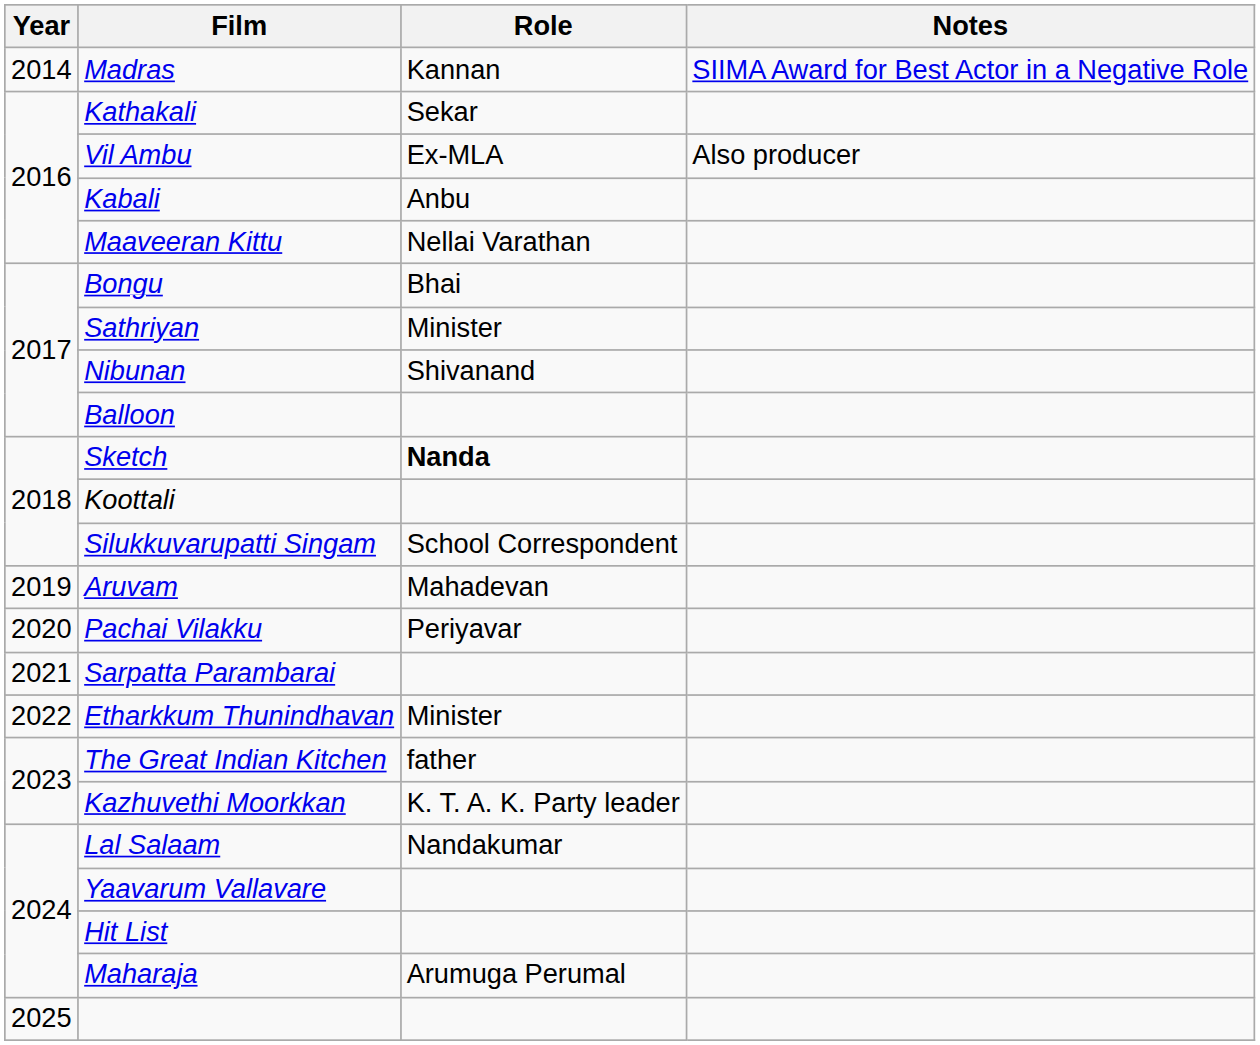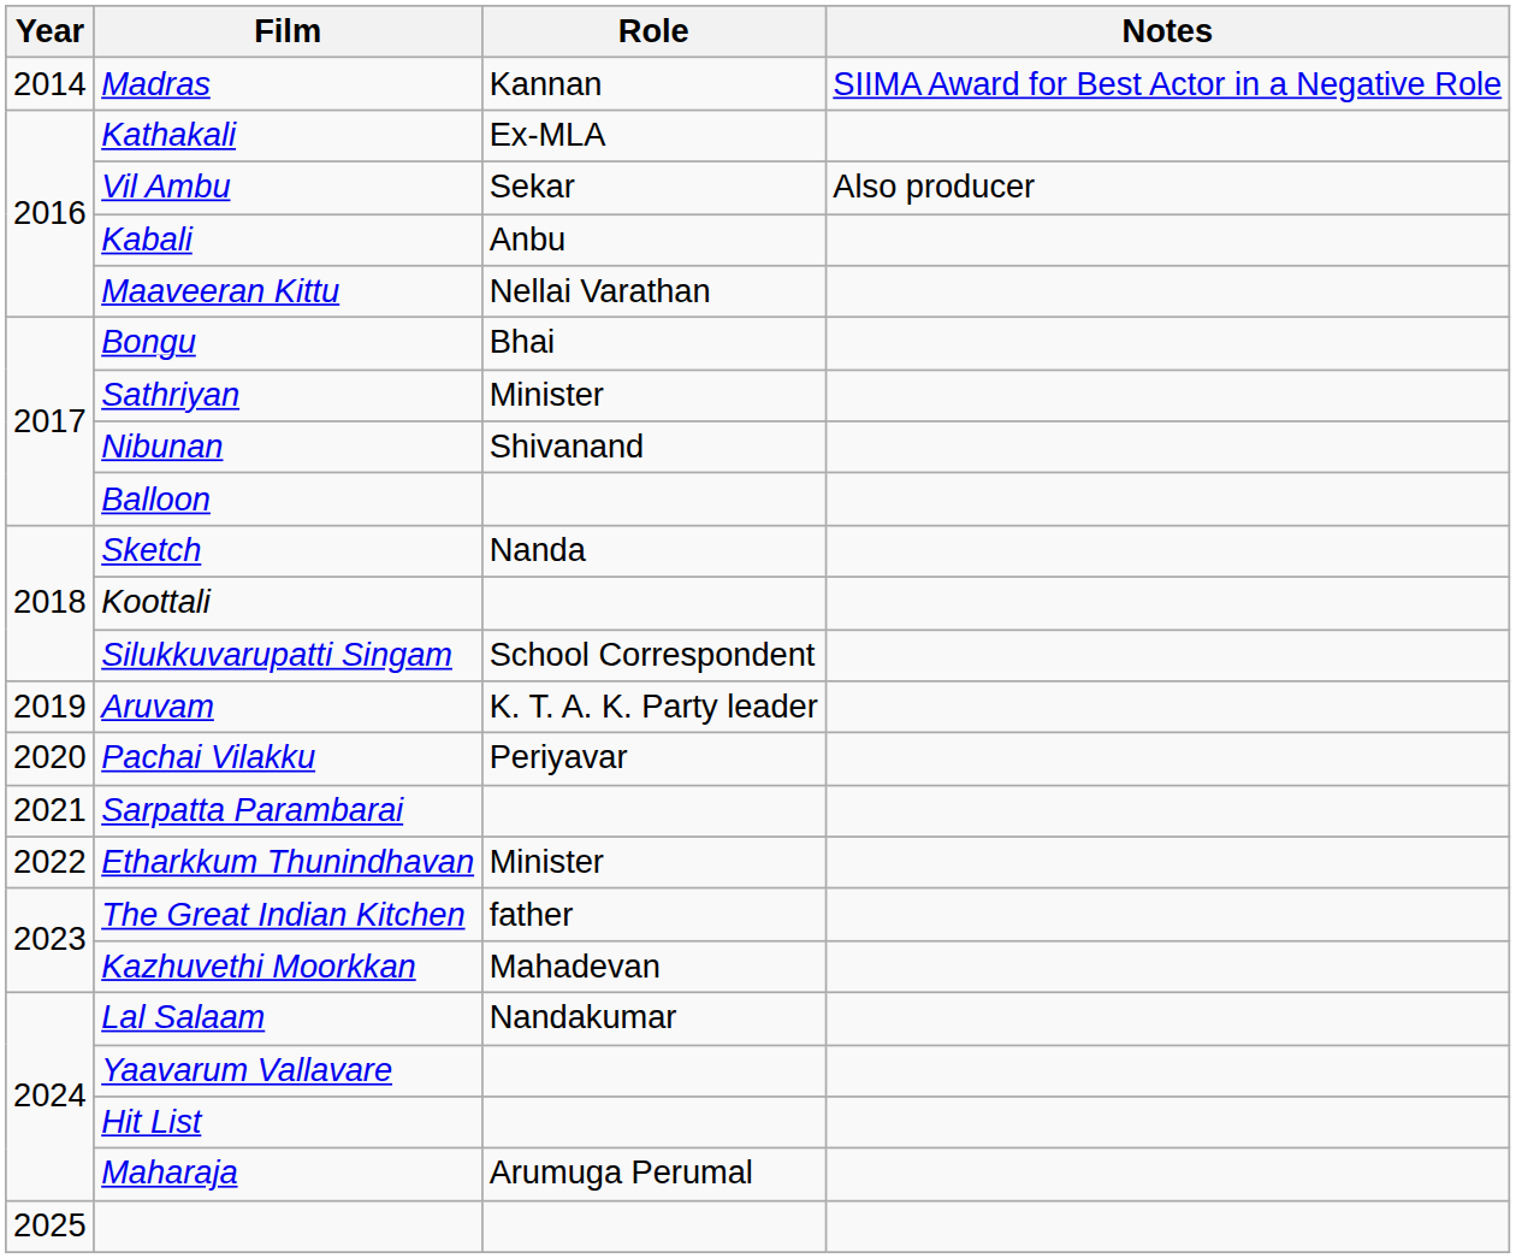Kathakali | Role: Sekar -> Ex-MLA
Vil Ambu | Role: Ex-MLA -> Sekar
Sketch | Role: bold -> normal
Aruvam | Role: Mahadevan -> K. T. A. K. Party leader
Kazhuvethi Moorkkan | Role: K. T. A. K. Party leader -> Mahadevan
